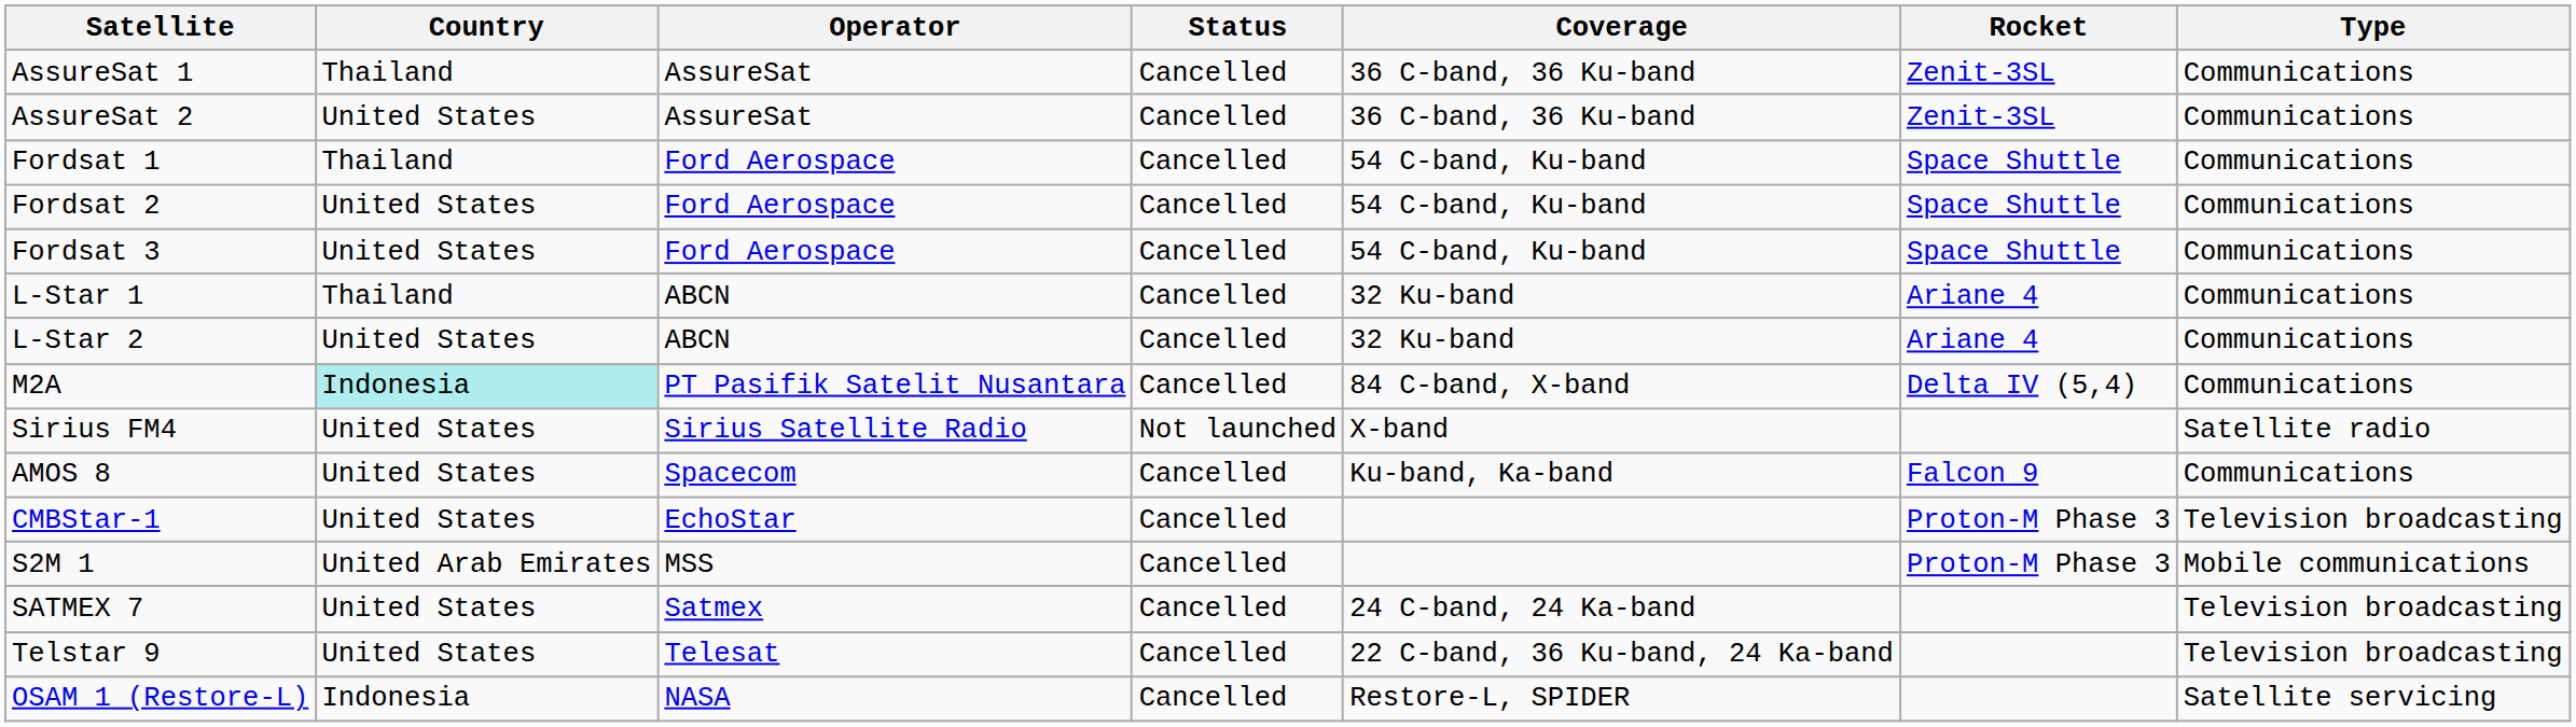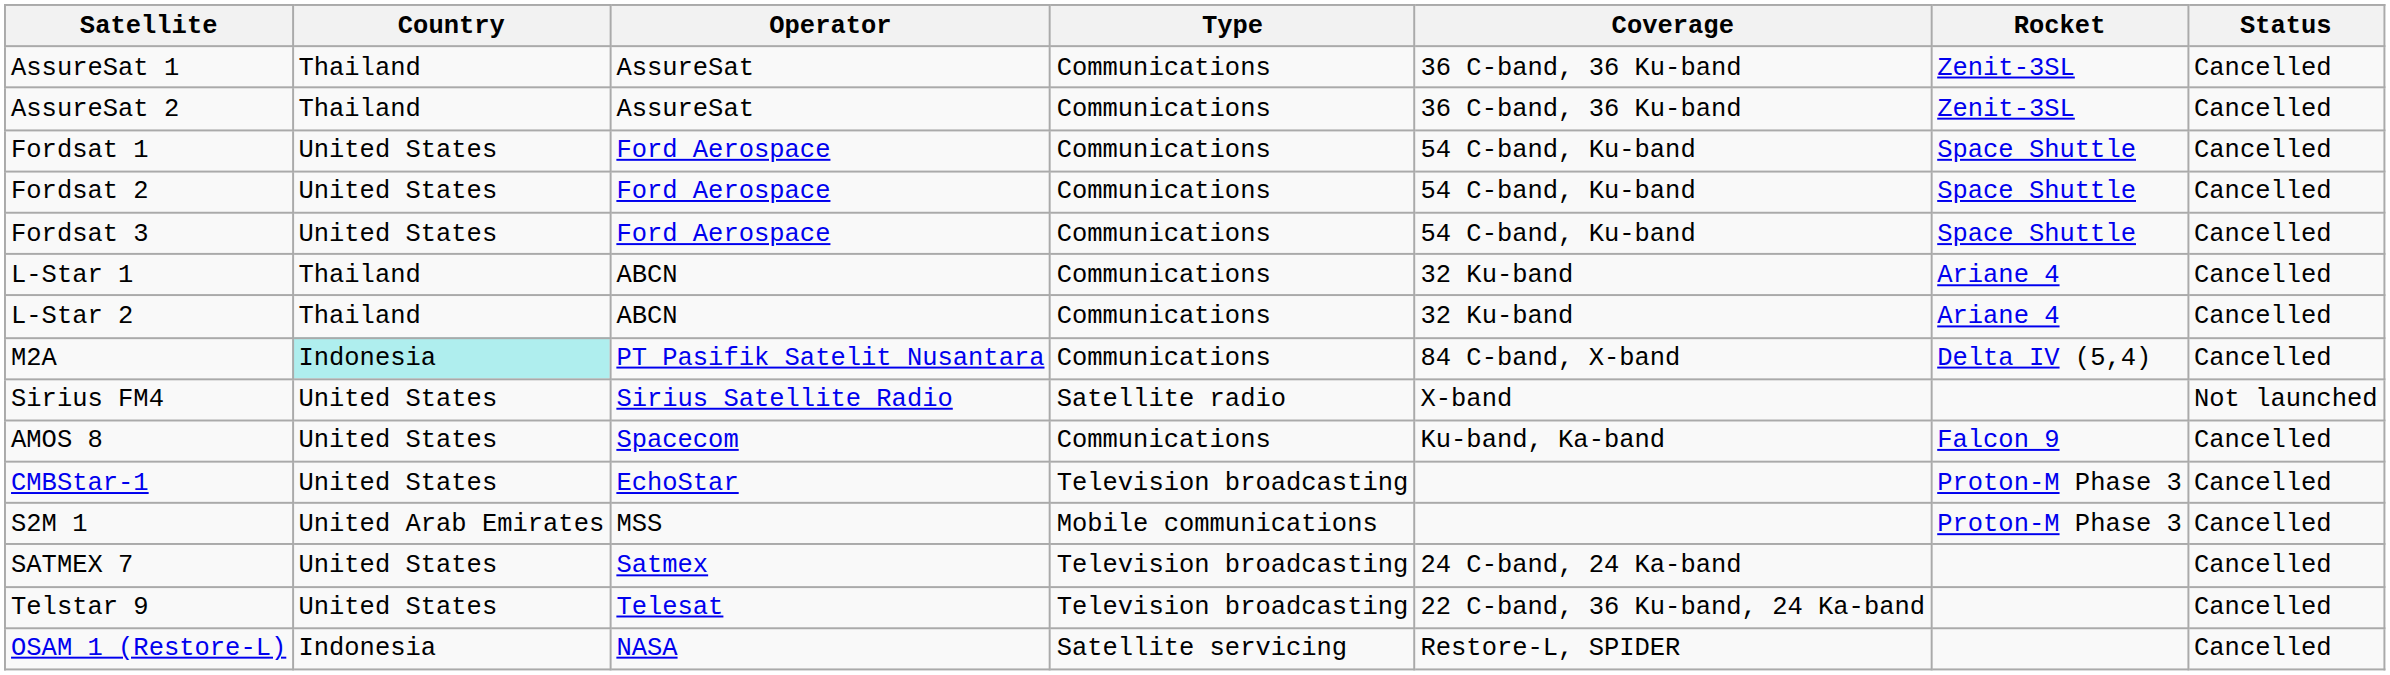columns swapped: Type <-> Status
AssureSat 2 | Country: United States -> Thailand
Fordsat 1 | Country: Thailand -> United States
L-Star 2 | Country: United States -> Thailand
